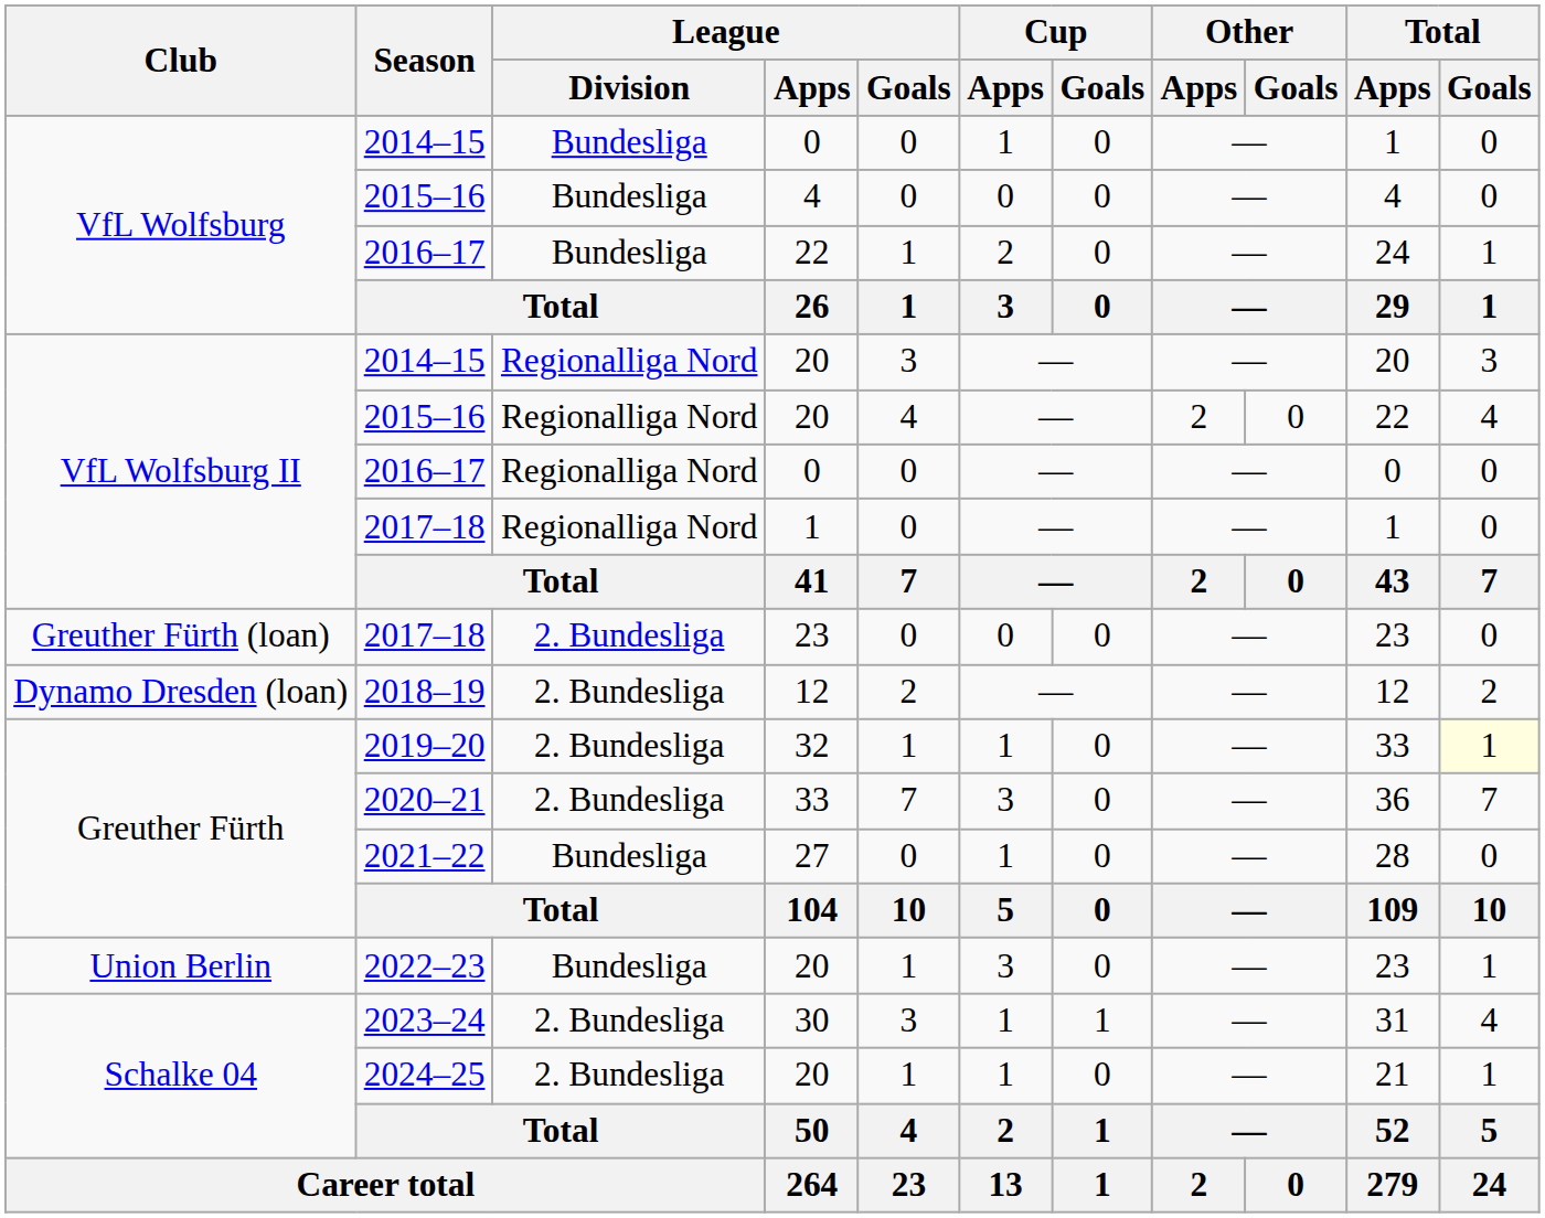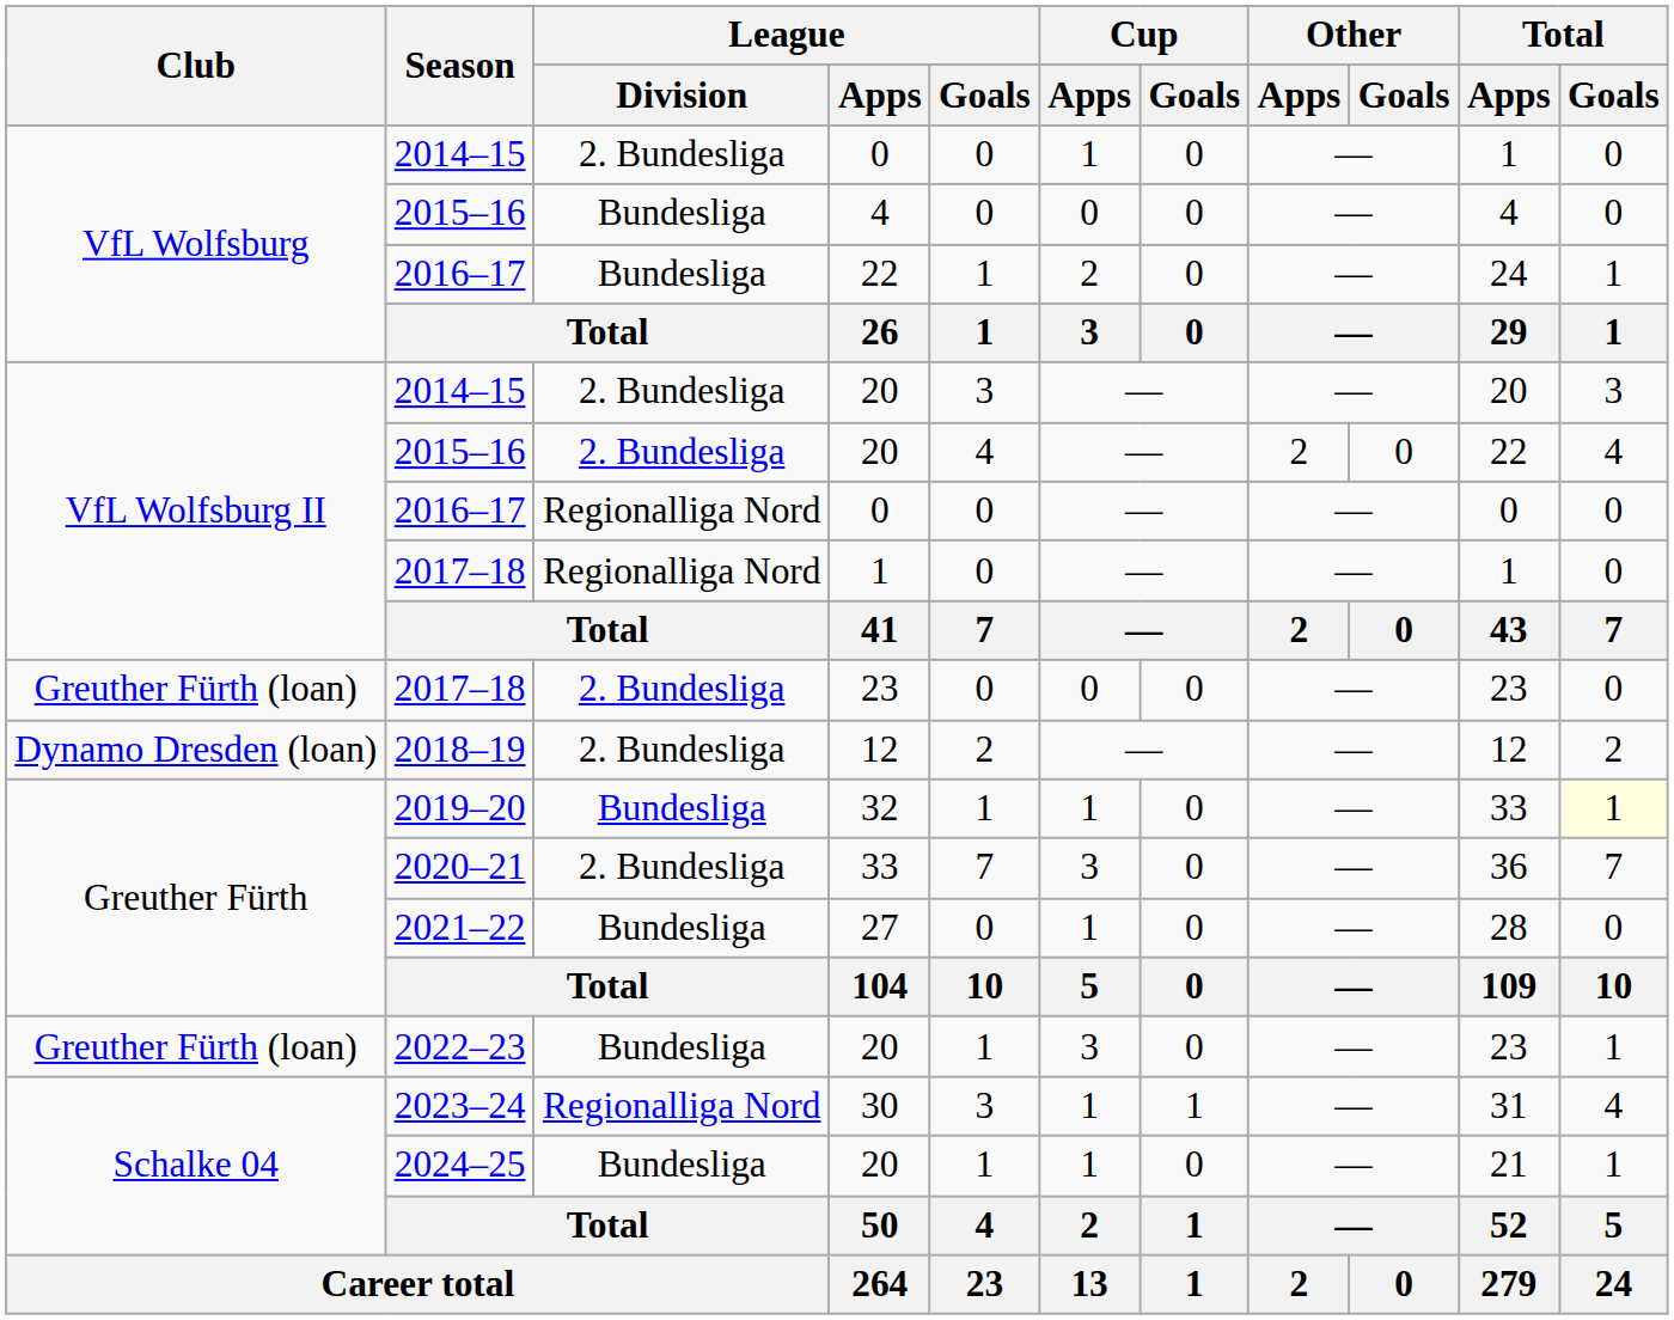2014–15 / 0 | League / Division: Bundesliga -> 2. Bundesliga
2014–15 / 20 | League / Division: Regionalliga Nord -> 2. Bundesliga
2015–16 / 20 | League / Division: Regionalliga Nord -> 2. Bundesliga
2019–20 | League / Division: 2. Bundesliga -> Bundesliga
2022–23 | Club: Union Berlin -> Greuther Fürth (loan)
2023–24 | League / Division: 2. Bundesliga -> Regionalliga Nord
2024–25 | League / Division: 2. Bundesliga -> Bundesliga
